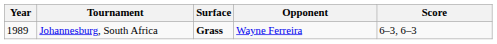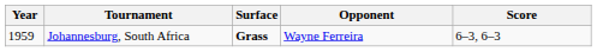Johannesburg, South Africa | Year: 1989 -> 1959
